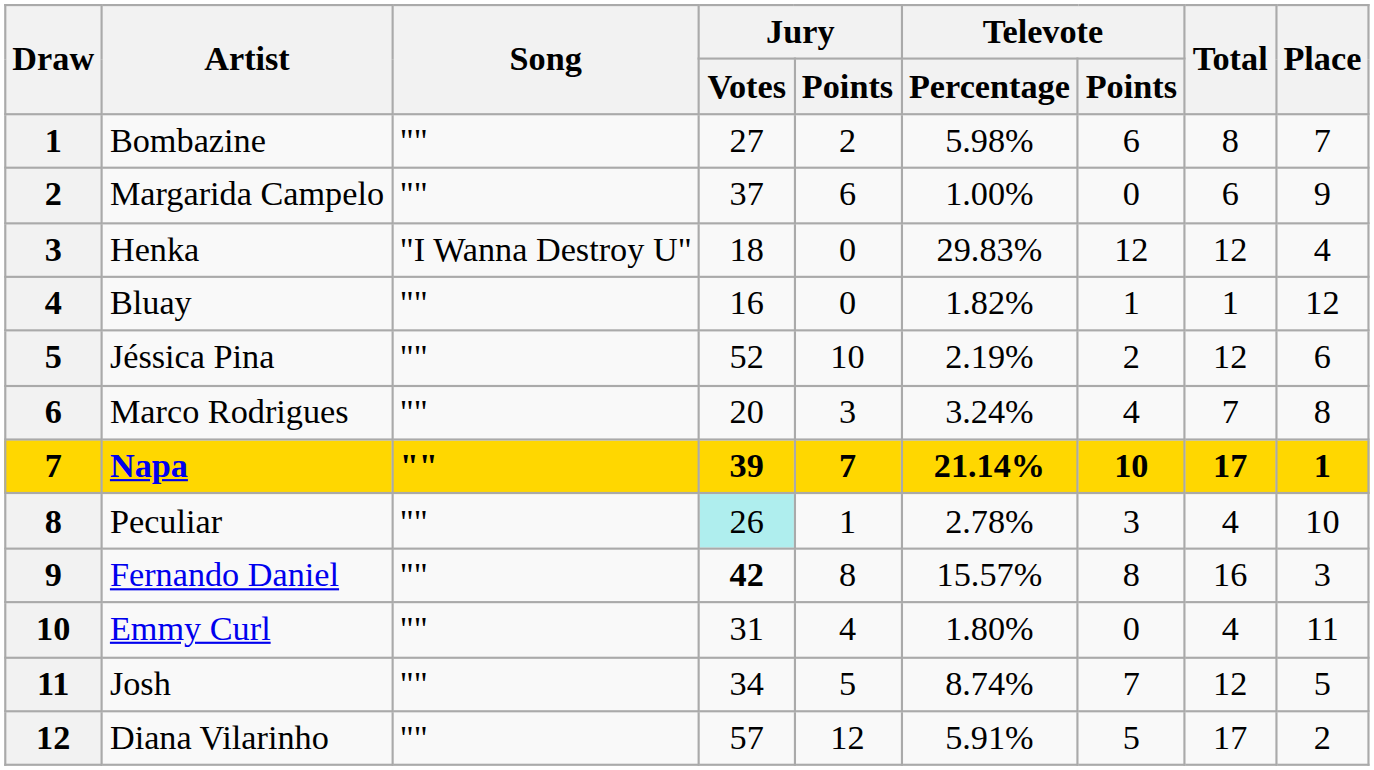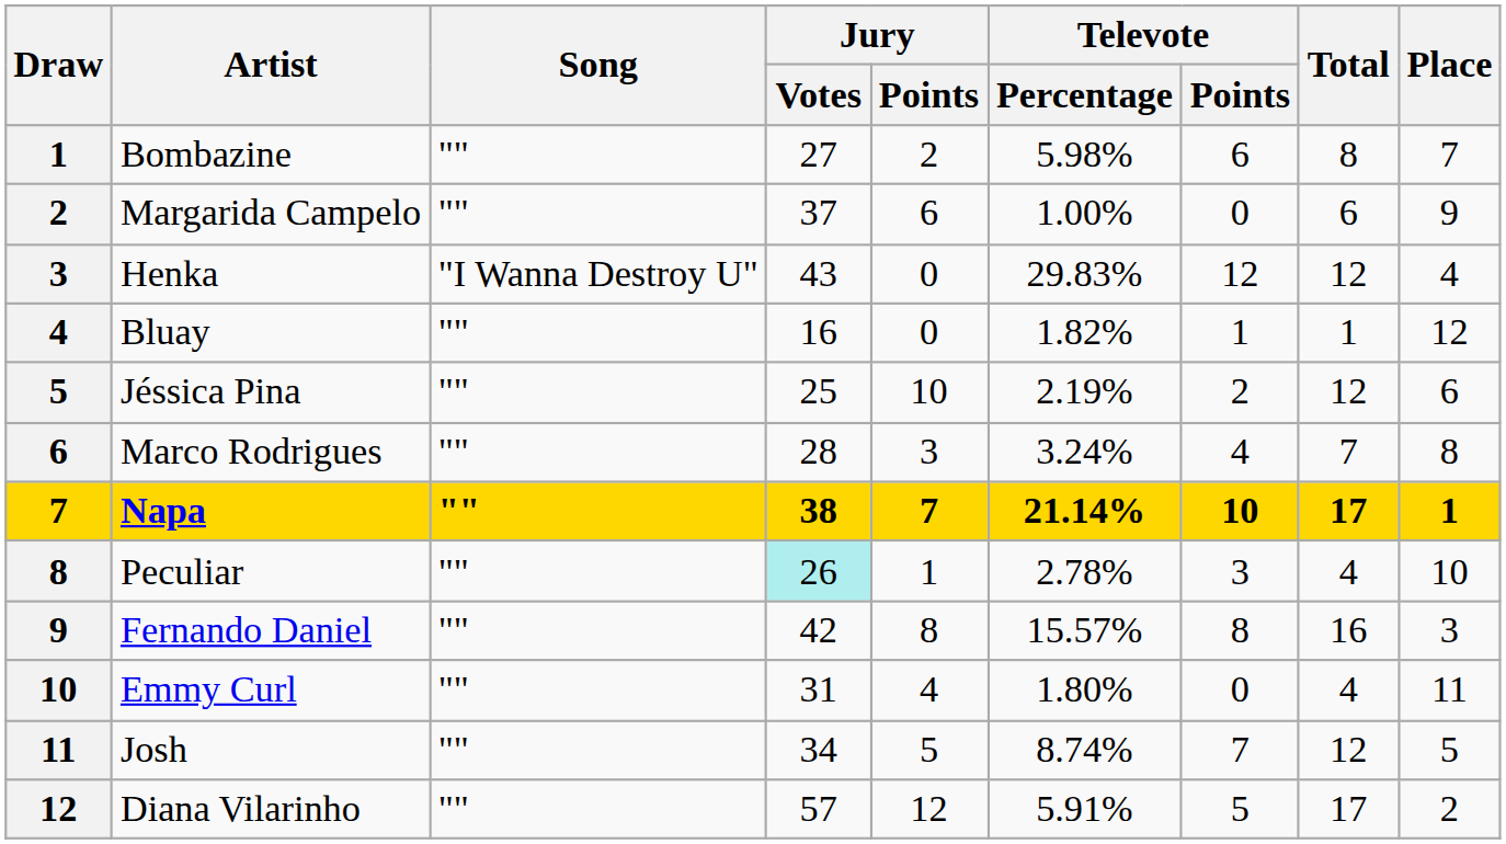Henka | Jury / Votes: 18 -> 43
Jéssica Pina | Jury / Votes: 52 -> 25
Marco Rodrigues | Jury / Votes: 20 -> 28
Napa | Jury / Votes: 39 -> 38
Fernando Daniel | Jury / Votes: bold -> normal
